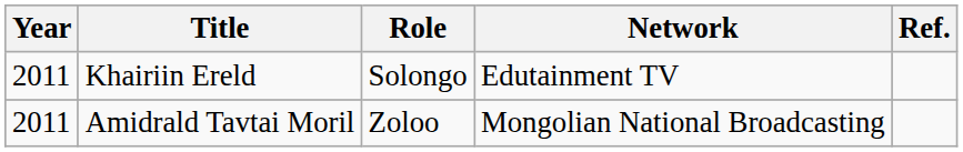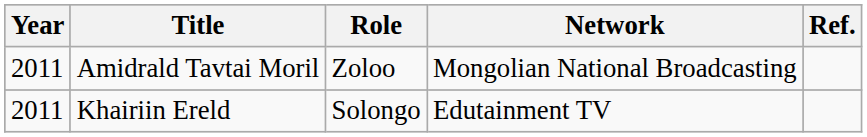rows swapped: Khairiin Ereld <-> Amidrald Tavtai Moril
